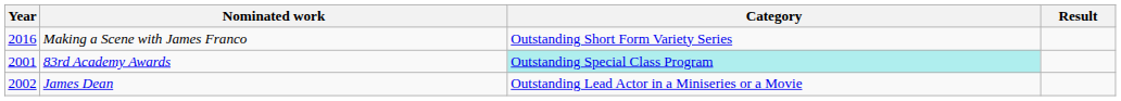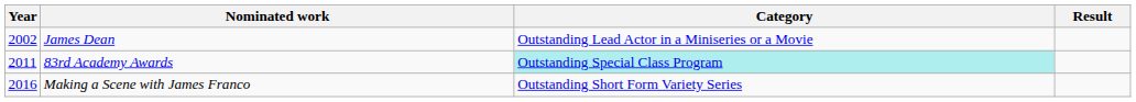rows swapped: James Dean <-> Making a Scene with James Franco
83rd Academy Awards | Year: 2001 -> 2011
